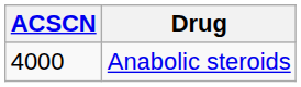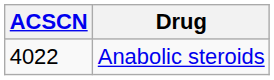Anabolic steroids | ACSCN: 4000 -> 4022
